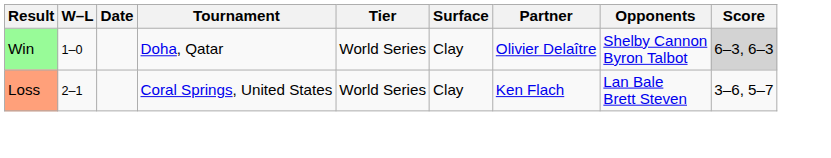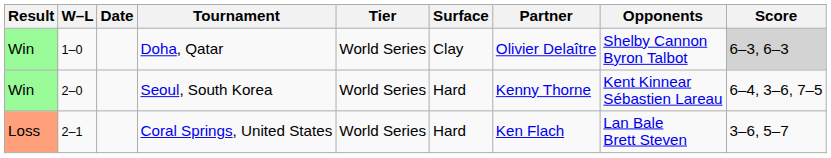+ row: Win | 2–0 | Seoul, South Korea | World Series | Hard | Kenny Thorne | Kent Kinnear Sébastien Lareau | 6–4, 3–6, 7–5
Coral Springs, United States | Surface: Clay -> Hard
